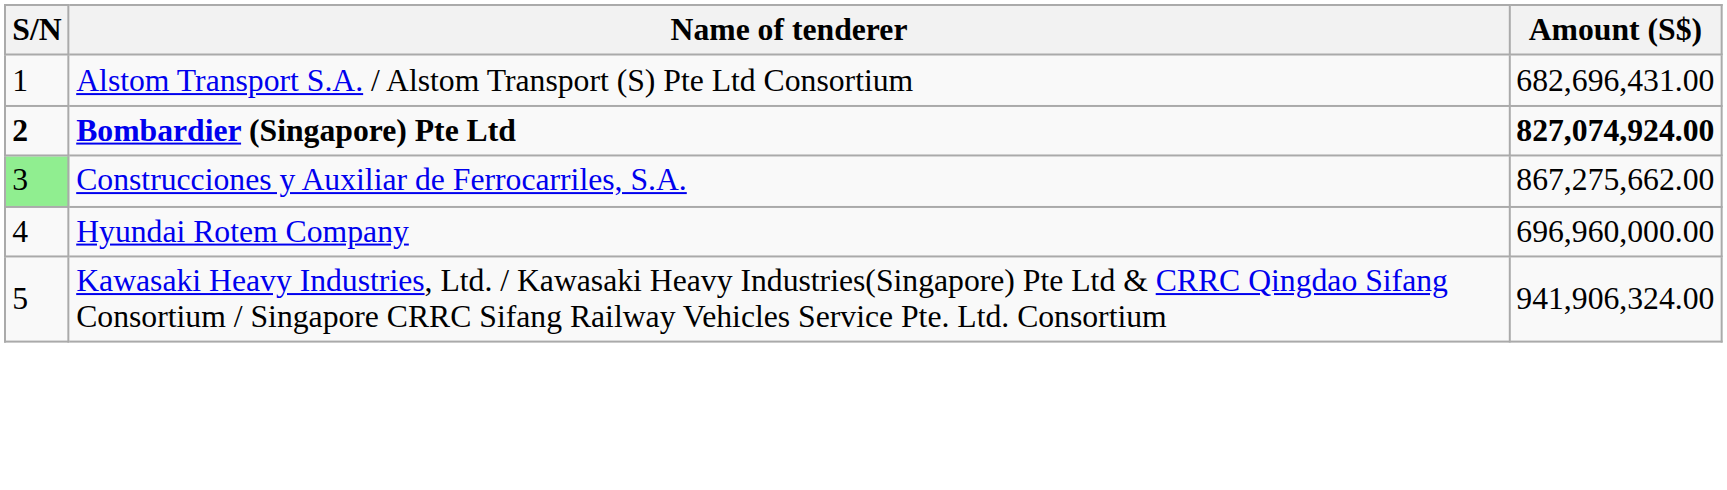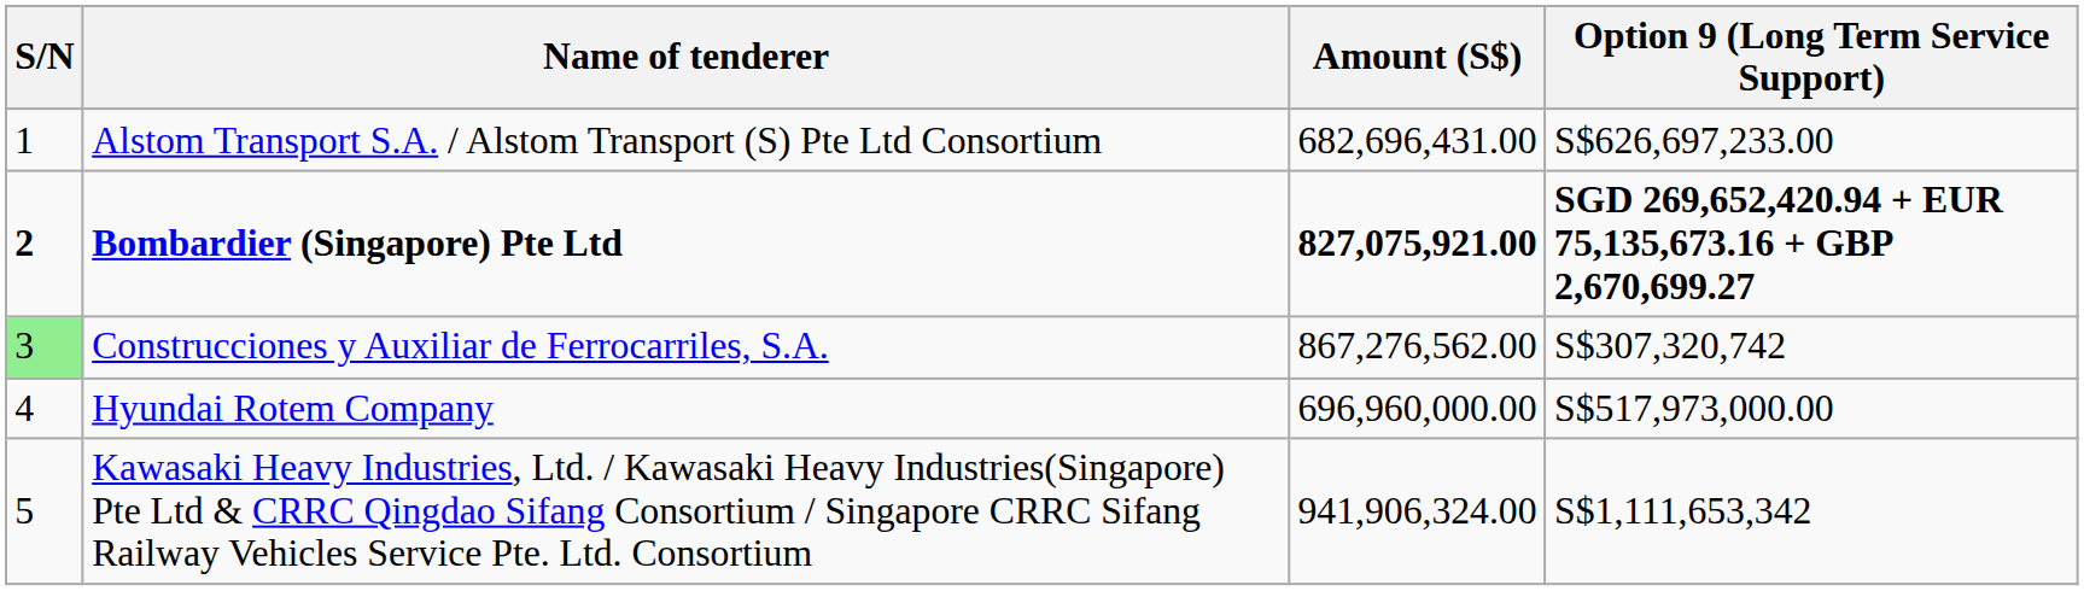+ column: Option 9 (Long Term Service Support) | S$626,697,233.00 | SGD 269,652,420.94 + EUR 75,135,673.16 + GBP 2,670,699.27 | S$307,320,742 | S$517,973,000.00 | S$1,111,653,342
Bombardier (Singapore) Pte Ltd | Amount (S$): 827,074,924.00 -> 827,075,921.00
Construcciones y Auxiliar de Ferrocarriles, S.A. | Amount (S$): 867,275,662.00 -> 867,276,562.00
